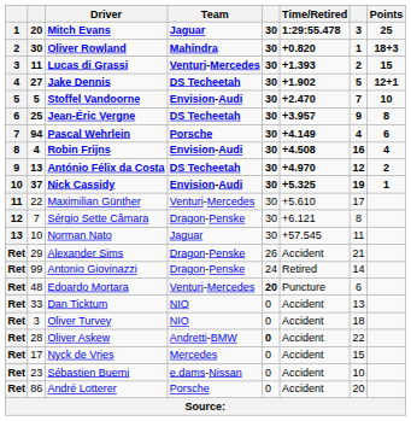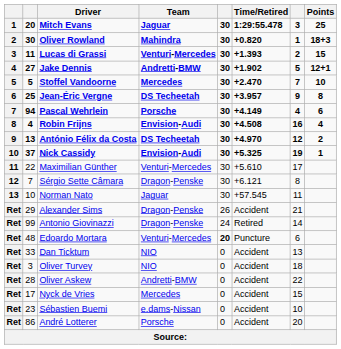Jake Dennis | Team: DS Techeetah -> Andretti-BMW
Stoffel Vandoorne | Team: Envision-Audi -> Mercedes
Oliver Askew | column 5: bold -> normal
